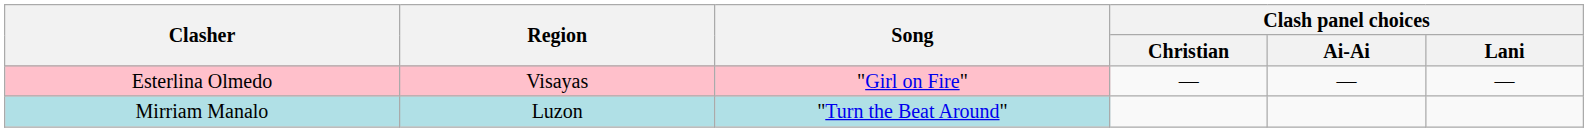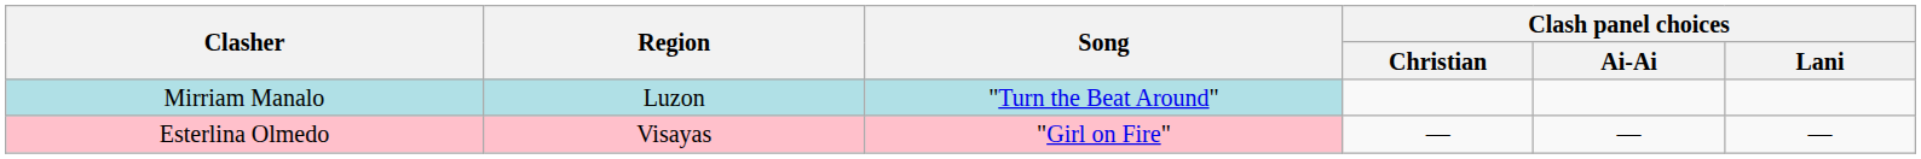rows swapped: Mirriam Manalo <-> Esterlina Olmedo
